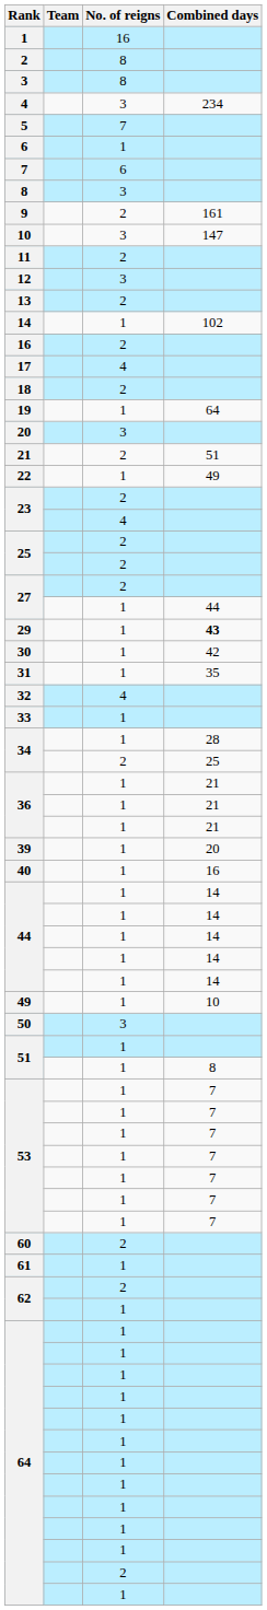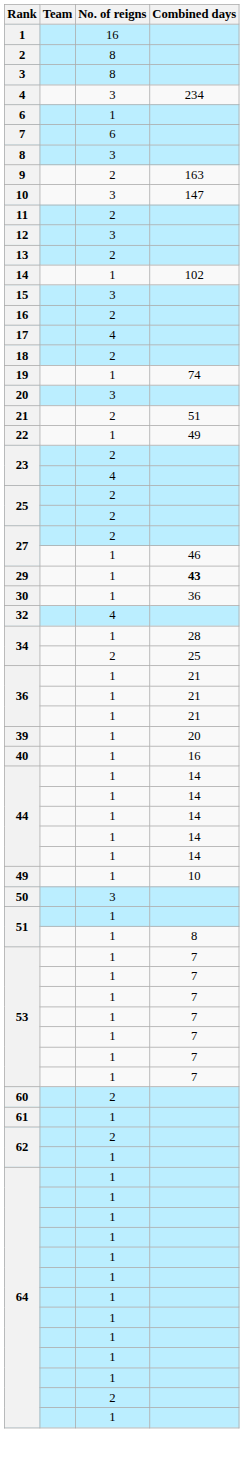- row: 5 | 7
9 | Combined days: 161 -> 163
+ row: 15 | 3
19 | Combined days: 64 -> 74
27 / 1 | Combined days: 44 -> 46
30 | Combined days: 42 -> 36
- row: 31 | 1 | 35
- row: 33 | 1
